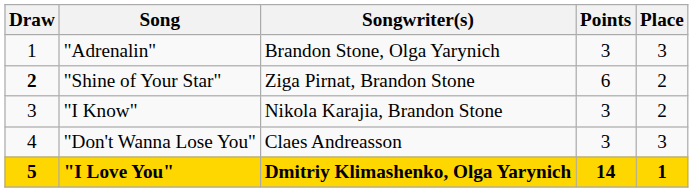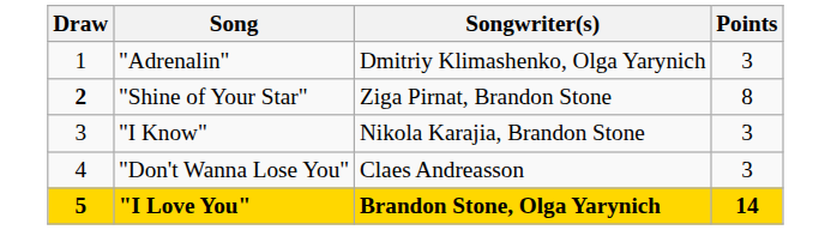- column: Place | 3 | 2 | 2 | 3 | 1
"Adrenalin" | Songwriter(s): Brandon Stone, Olga Yarynich -> Dmitriy Klimashenko, Olga Yarynich
"Shine of Your Star" | Points: 6 -> 8
"I Love You" | Songwriter(s): Dmitriy Klimashenko, Olga Yarynich -> Brandon Stone, Olga Yarynich
